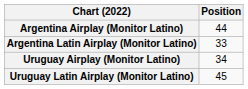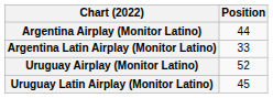Uruguay Airplay (Monitor Latino) | Position: 34 -> 52
